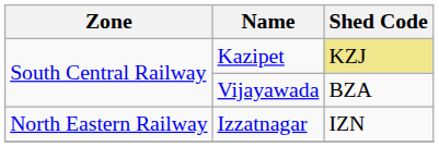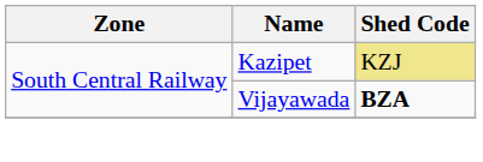Vijayawada | Shed Code: normal -> bold
- row: North Eastern Railway | Izzatnagar | IZN
